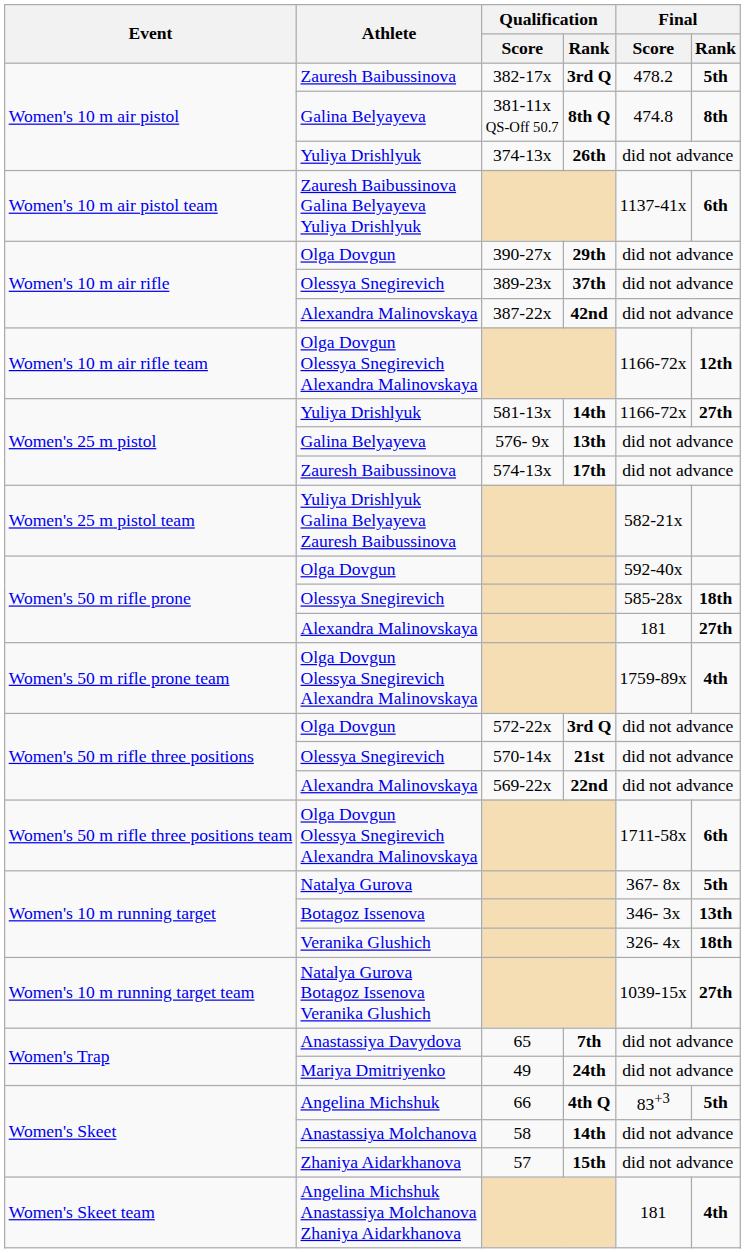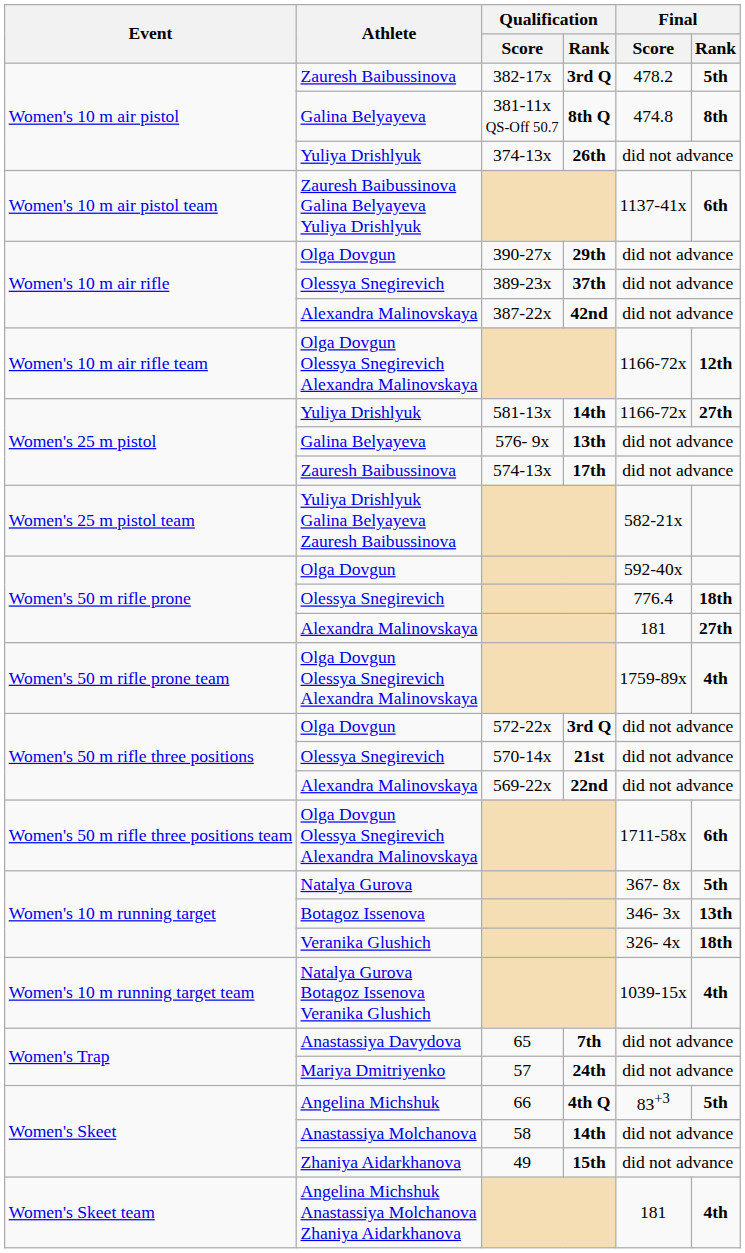Women's 50 m rifle prone / Olessya Snegirevich | Final / Score: 585-28x -> 776.4
Natalya Gurova Botagoz Issenova Veranika Glushich | Final / Rank: 27th -> 4th
Mariya Dmitriyenko | Qualification / Score: 49 -> 57
Zhaniya Aidarkhanova | Qualification / Score: 57 -> 49
